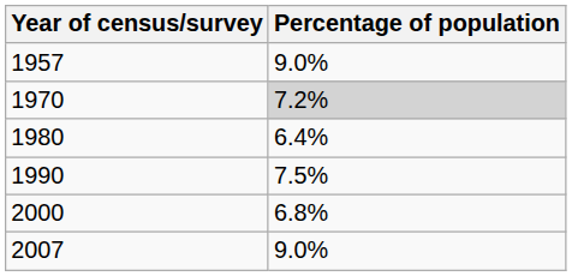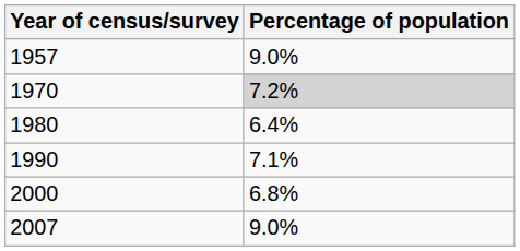1990 | Percentage of population: 7.5% -> 7.1%
